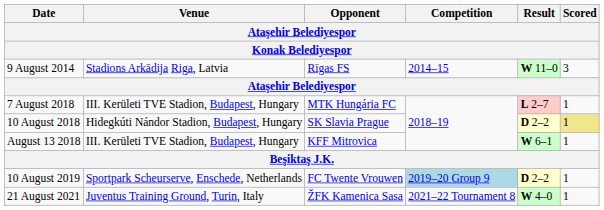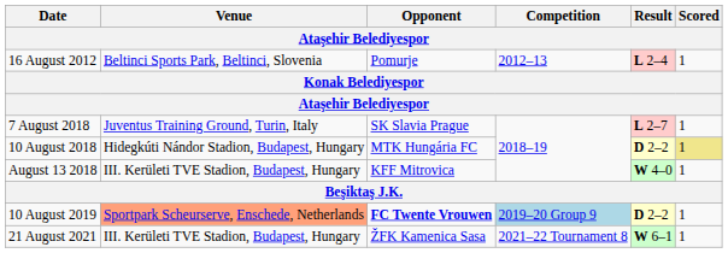+ row: 16 August 2012 | Beltinci Sports Park, Beltinci, Slovenia | Pomurje | 2012–13 | L 2–4 | 1
- row: 9 August 2014 | Stadions Arkādija Riga, Latvia | Rīgas FS | 2014–15 | W 11–0 | 3
7 August 2018 | Venue: III. Kerületi TVE Stadion, Budapest, Hungary -> Juventus Training Ground, Turin, Italy
7 August 2018 | Opponent: MTK Hungária FC -> SK Slavia Prague
10 August 2018 | Opponent: SK Slavia Prague -> MTK Hungária FC
August 13 2018 | Result: W 6–1 -> W 4–0
10 August 2019 | Venue: no background -> lightsalmon background
10 August 2019 | Opponent: normal -> bold
21 August 2021 | Venue: Juventus Training Ground, Turin, Italy -> III. Kerületi TVE Stadion, Budapest, Hungary
21 August 2021 | Result: W 4–0 -> W 6–1
